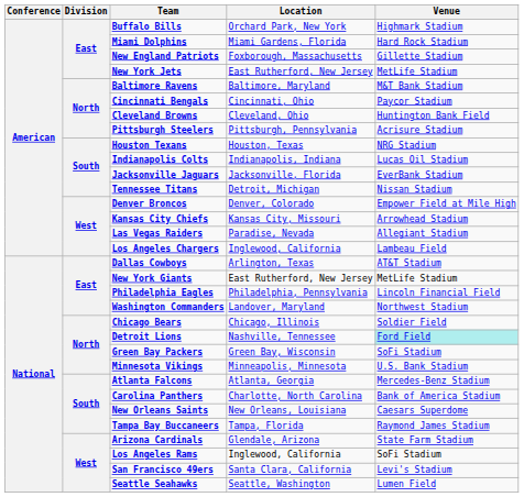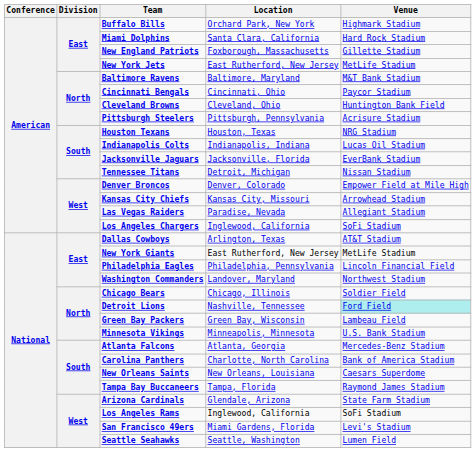Miami Dolphins | Location: Miami Gardens, Florida -> Santa Clara, California
Los Angeles Chargers | Venue: Lambeau Field -> SoFi Stadium
Green Bay Packers | Venue: SoFi Stadium -> Lambeau Field
San Francisco 49ers | Location: Santa Clara, California -> Miami Gardens, Florida
